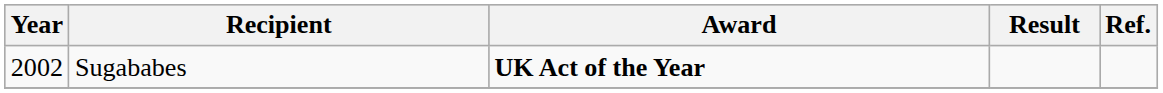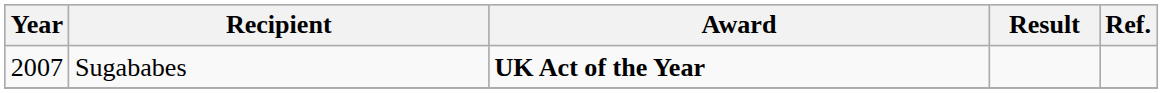Sugababes | Year: 2002 -> 2007
